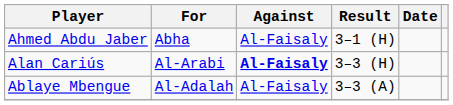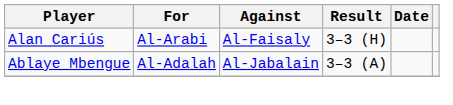- row: Ahmed Abdu Jaber | Abha | Al-Faisaly | 3–1 (H)
Alan Cariús | Against: bold -> normal
Ablaye Mbengue | Against: Al-Faisaly -> Al-Jabalain
